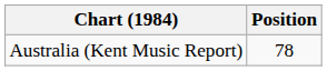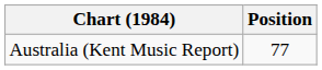Australia (Kent Music Report) | Position: 78 -> 77
